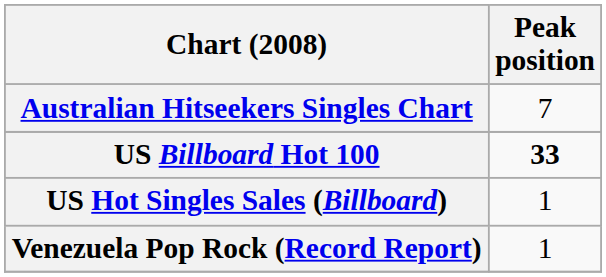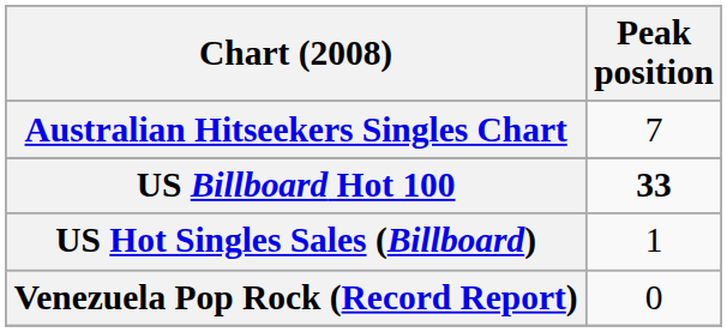Venezuela Pop Rock (Record Report) | Peak position: 1 -> 0
